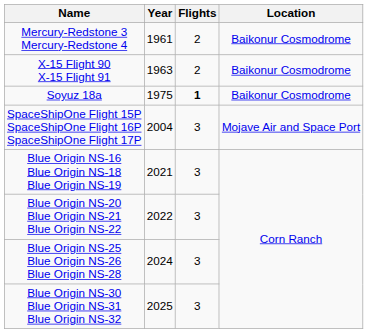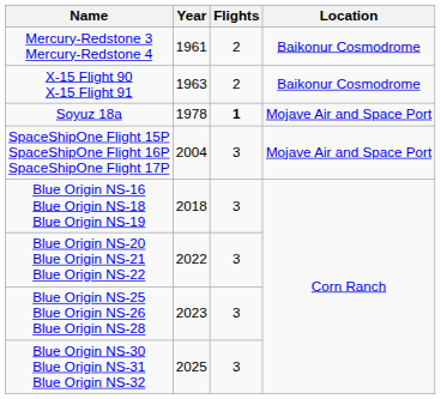Soyuz 18a | Year: 1975 -> 1978
Soyuz 18a | Location: Baikonur Cosmodrome -> Mojave Air and Space Port
Blue Origin NS-16 Blue Origin NS-18 Blue Origin NS-19 | Year: 2021 -> 2018
Blue Origin NS-25 Blue Origin NS-26 Blue Origin NS-28 | Year: 2024 -> 2023
